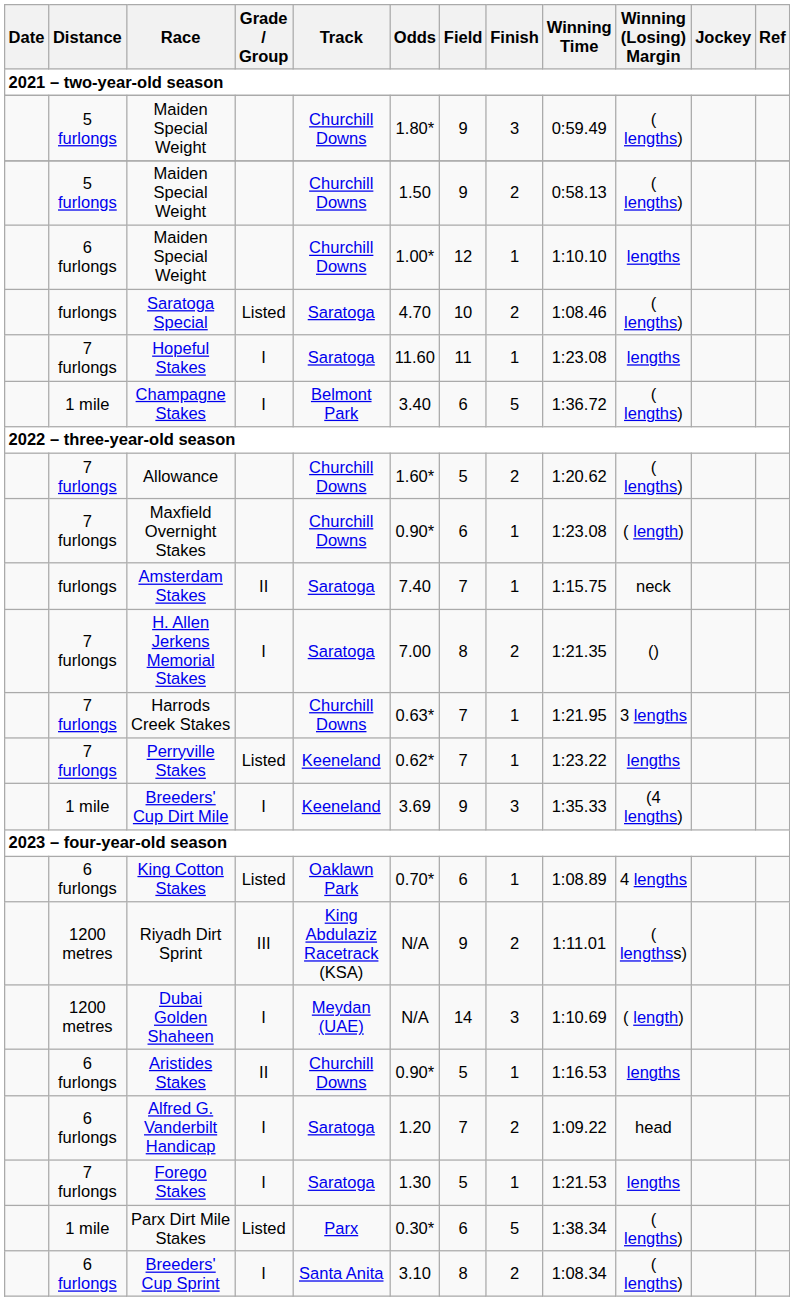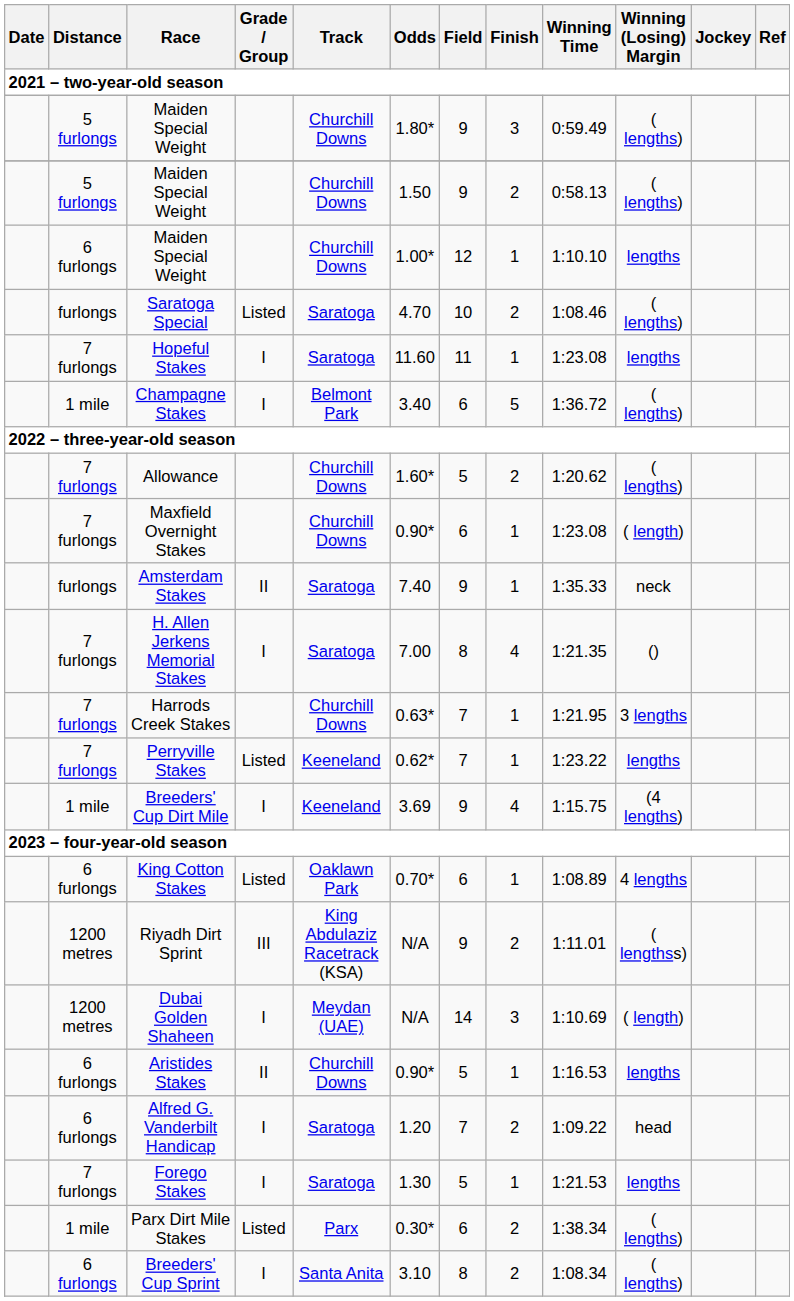Amsterdam Stakes | Field: 7 -> 9
Amsterdam Stakes | Winning Time: 1:15.75 -> 1:35.33
H. Allen Jerkens Memorial Stakes | Finish: 2 -> 4
Breeders' Cup Dirt Mile | Finish: 3 -> 4
Breeders' Cup Dirt Mile | Winning Time: 1:35.33 -> 1:15.75
Parx Dirt Mile Stakes | Finish: 5 -> 2
